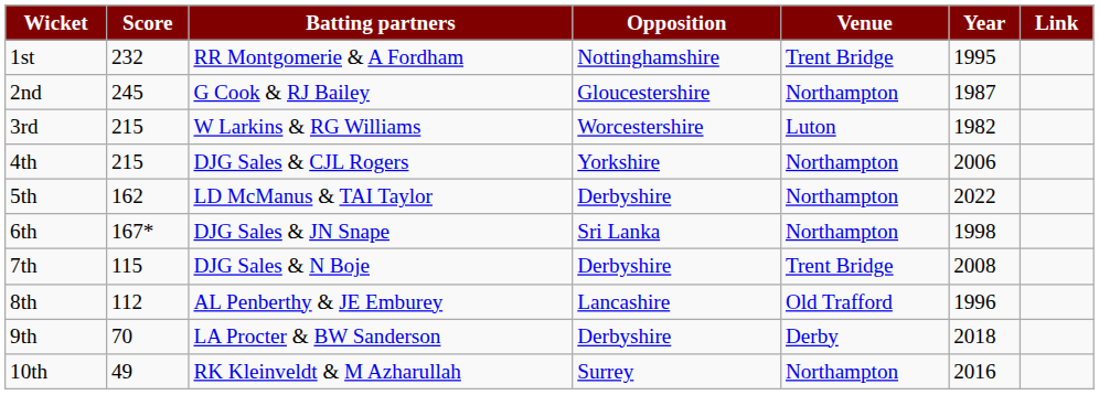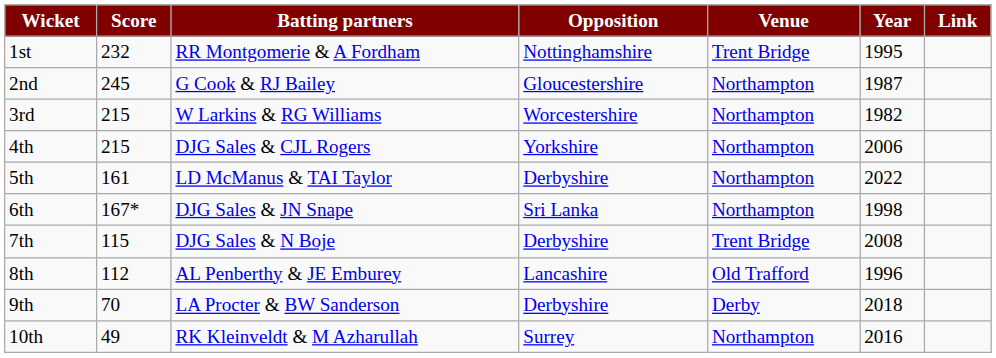3rd | Venue: Luton -> Northampton
5th | Score: 162 -> 161
